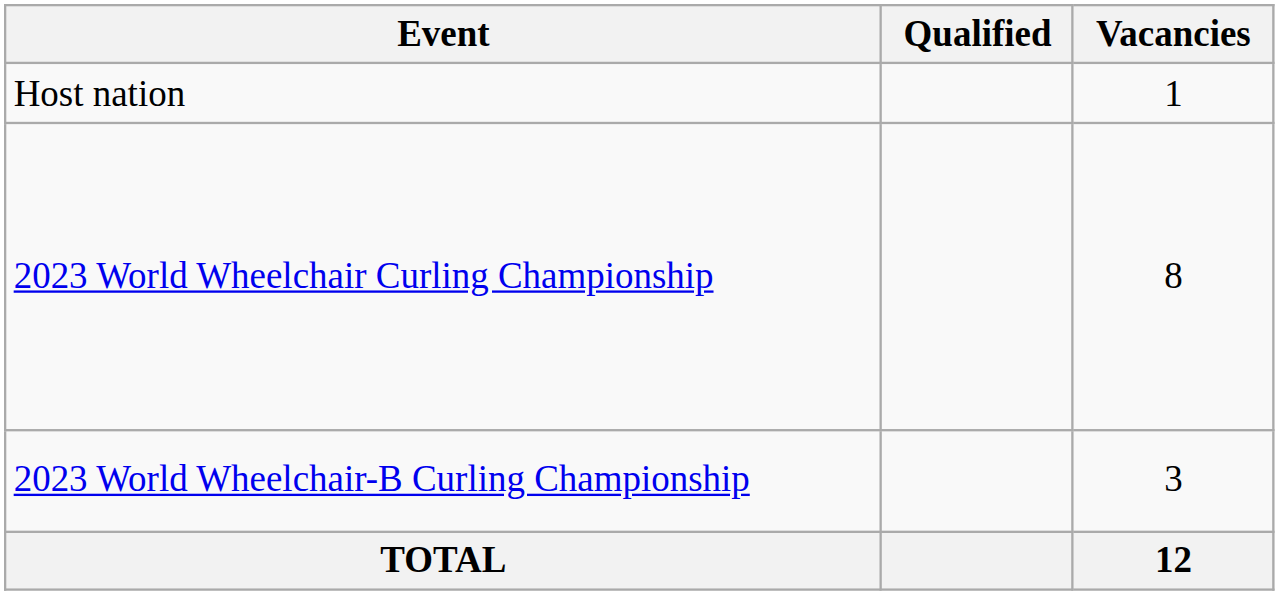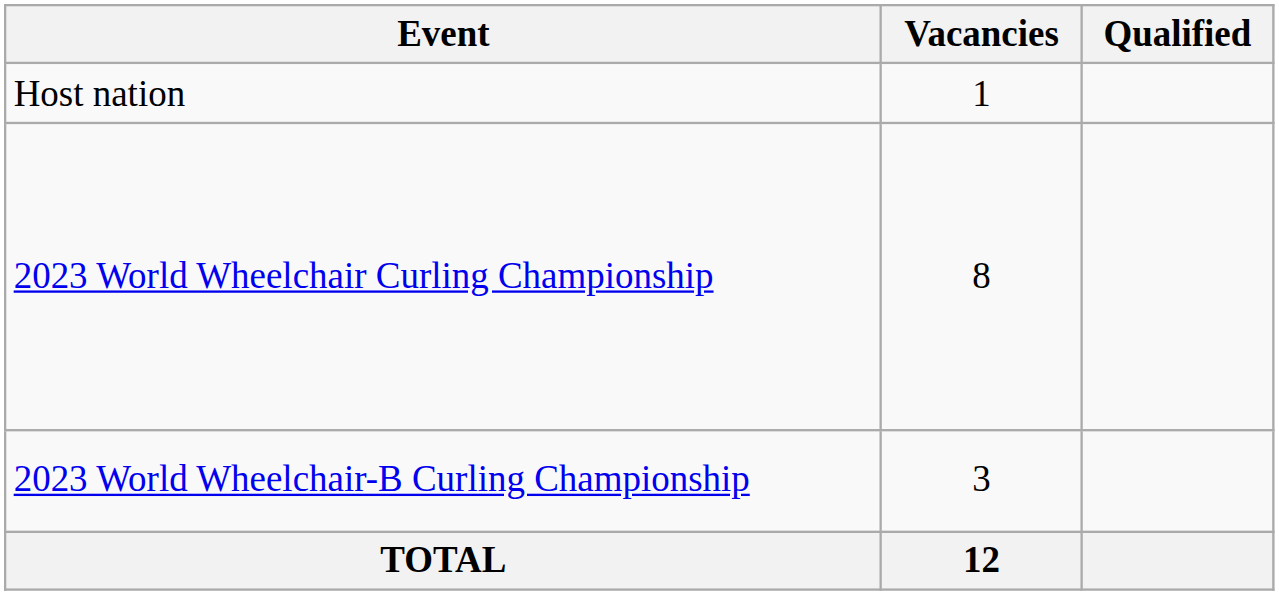columns swapped: Vacancies <-> Qualified
